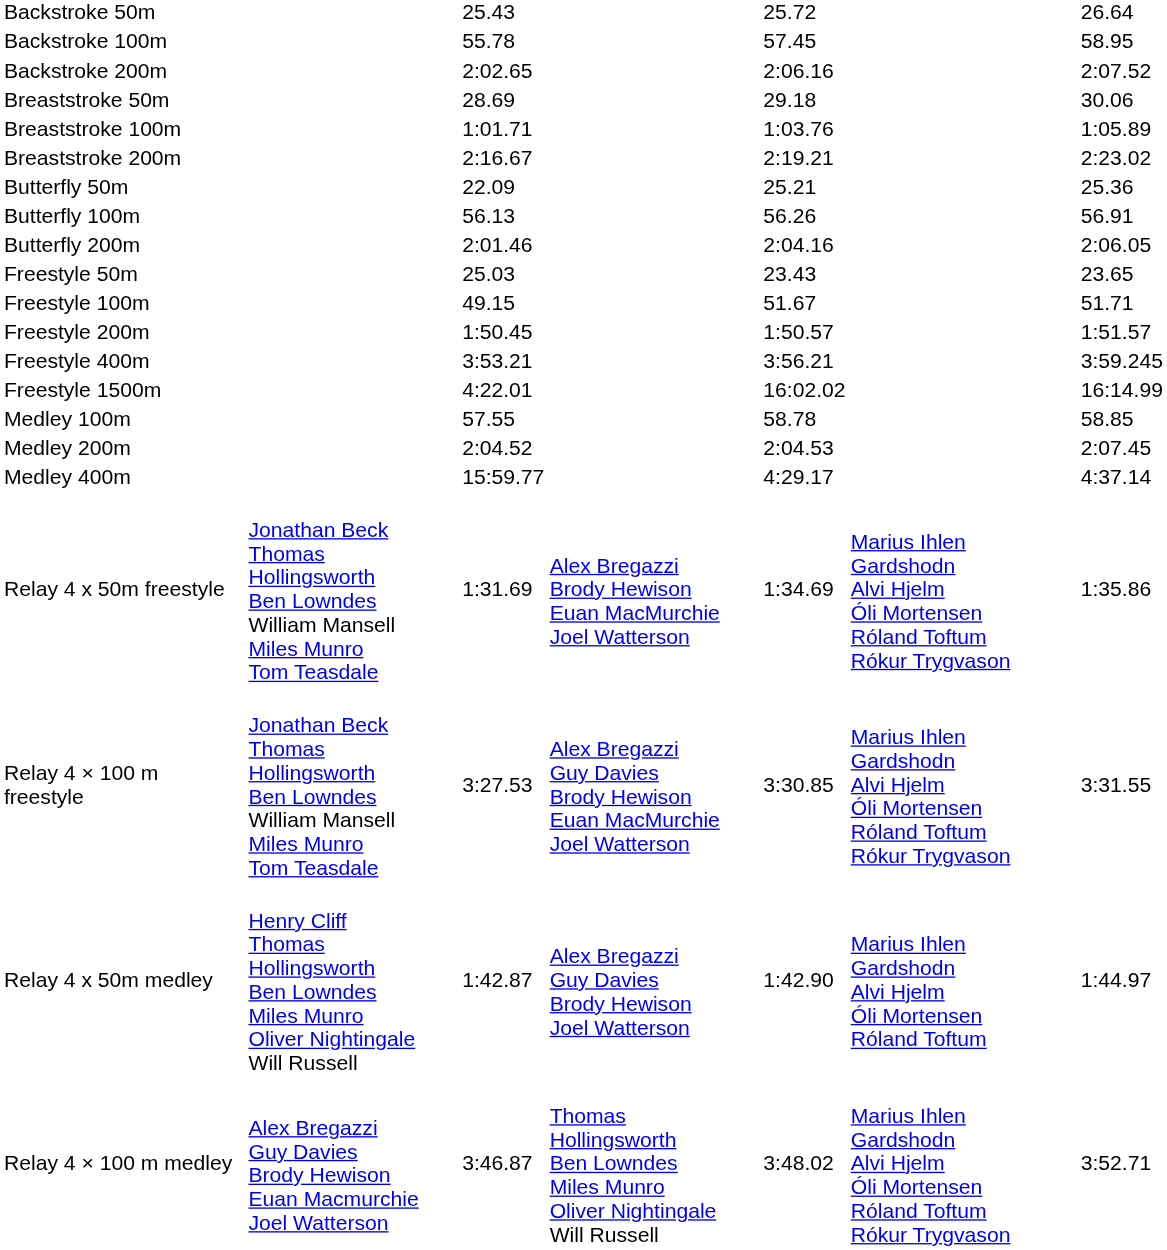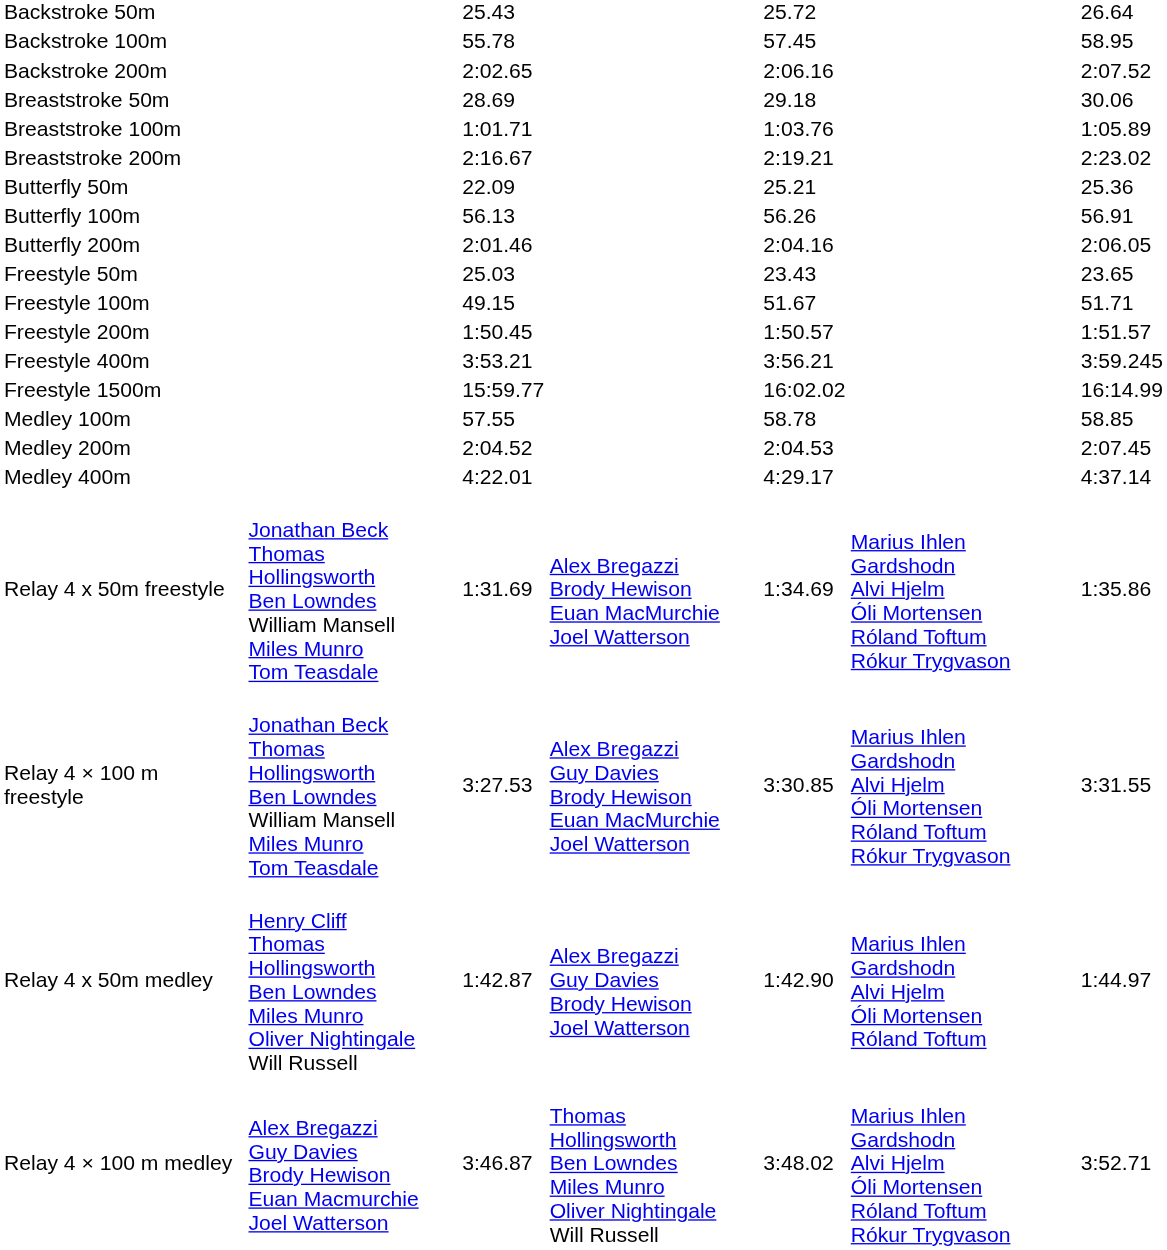Freestyle 1500m | column 3: 4:22.01 -> 15:59.77
Medley 400m | column 3: 15:59.77 -> 4:22.01
